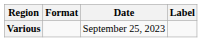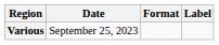columns swapped: Date <-> Format
